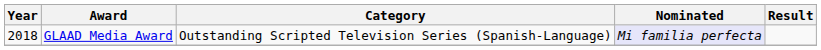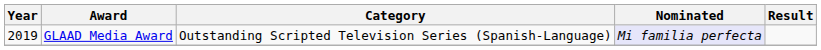GLAAD Media Award | Year: 2018 -> 2019
